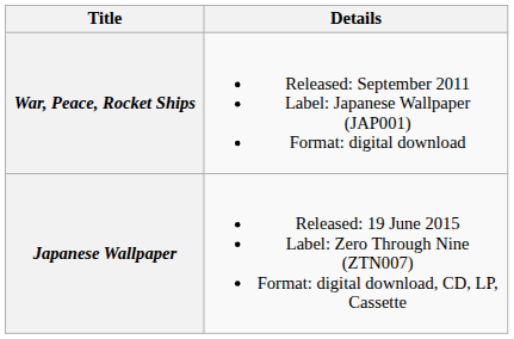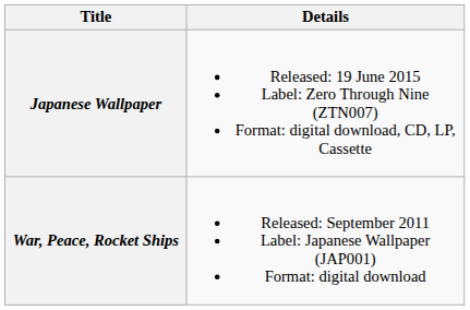rows swapped: War, Peace, Rocket Ships <-> Japanese Wallpaper
